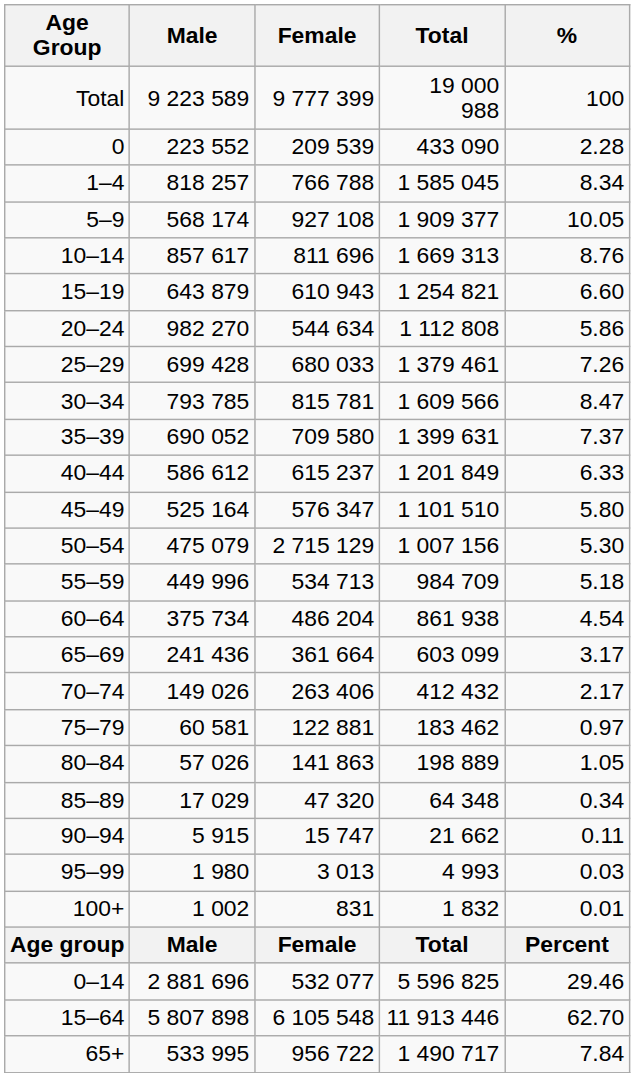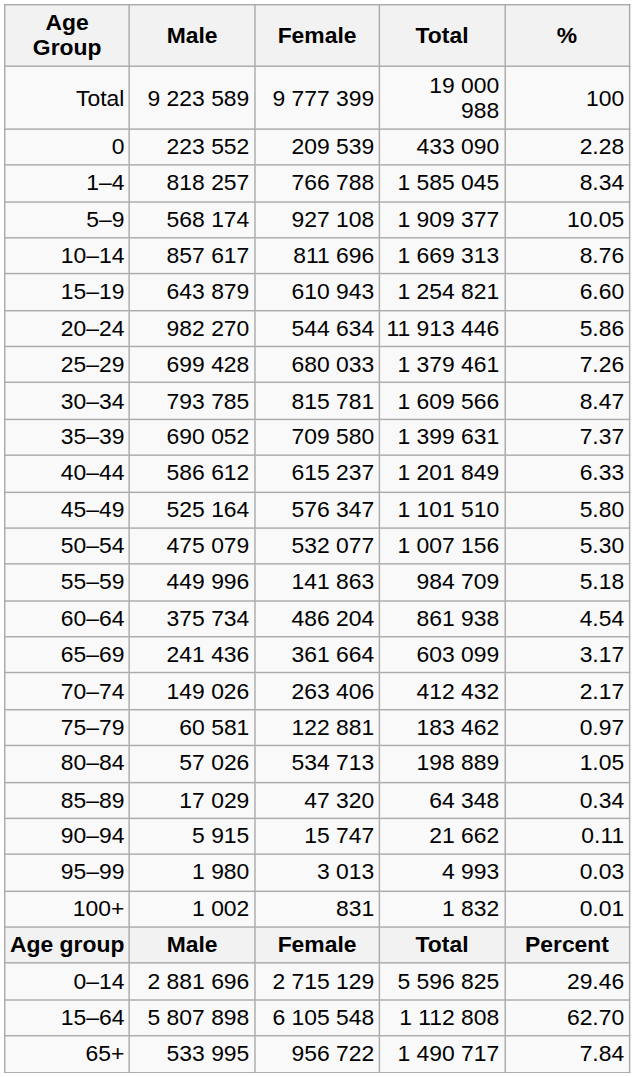20–24 | Total: 1 112 808 -> 11 913 446
50–54 | Female: 2 715 129 -> 532 077
55–59 | Female: 534 713 -> 141 863
80–84 | Female: 141 863 -> 534 713
0–14 | Female: 532 077 -> 2 715 129
15–64 | Total: 11 913 446 -> 1 112 808
